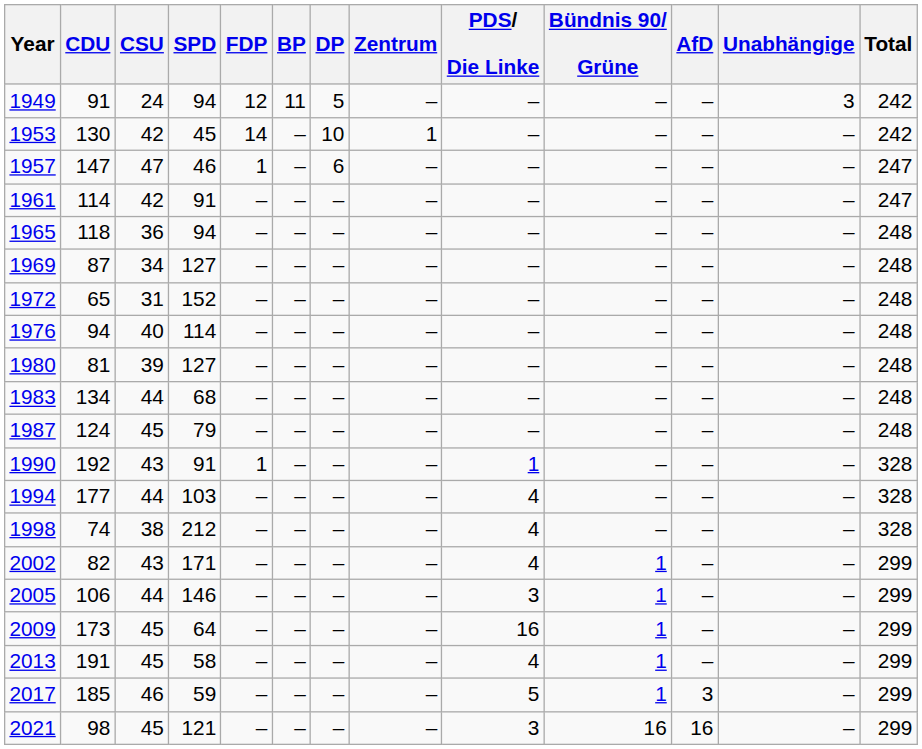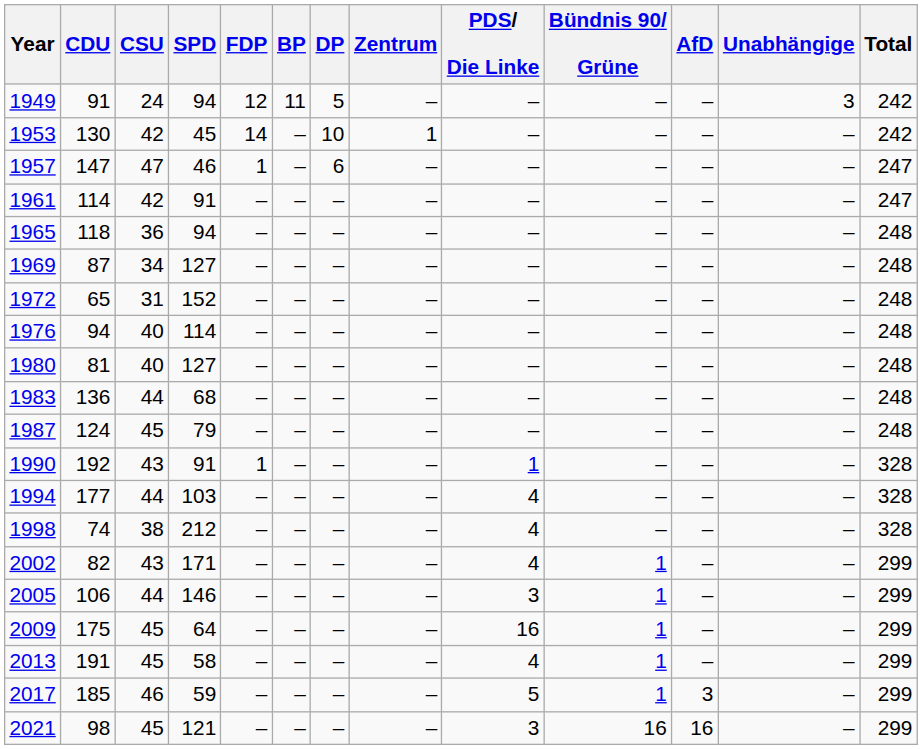1980 | CSU: 39 -> 40
1983 | CDU: 134 -> 136
2009 | CDU: 173 -> 175
